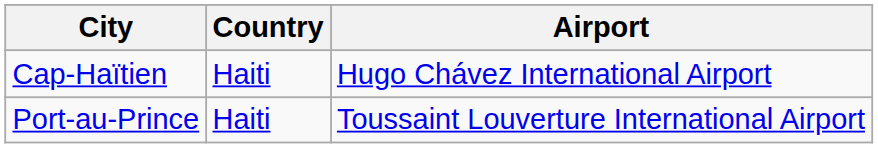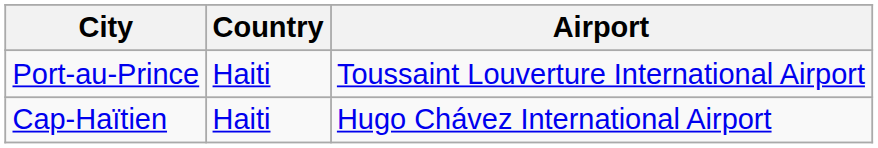rows swapped: Port-au-Prince <-> Cap-Haïtien
